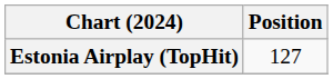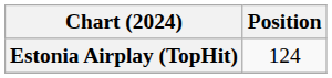Estonia Airplay (TopHit) | Position: 127 -> 124
